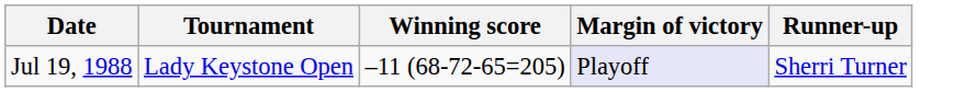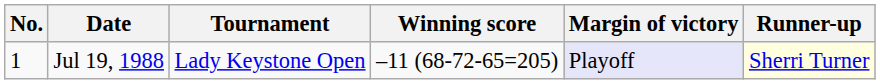+ column: No. | 1
Jul 19, 1988 | Runner-up: no background -> lightyellow background
